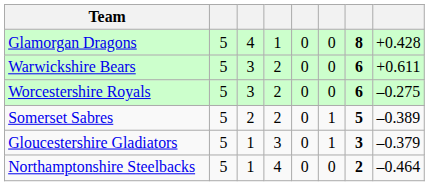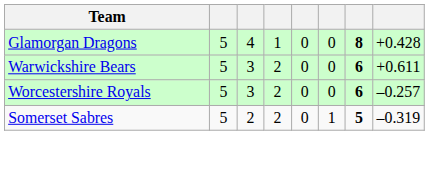Worcestershire Royals | column 8: –0.275 -> –0.257
Somerset Sabres | column 8: –0.389 -> –0.319
- row: Gloucestershire Gladiators | 5 | 1 | 3 | 0 | 1 | 3 | –0.379
- row: Northamptonshire Steelbacks | 5 | 1 | 4 | 0 | 0 | 2 | –0.464
